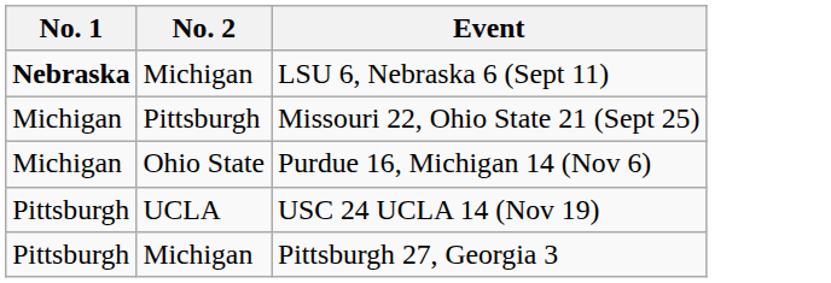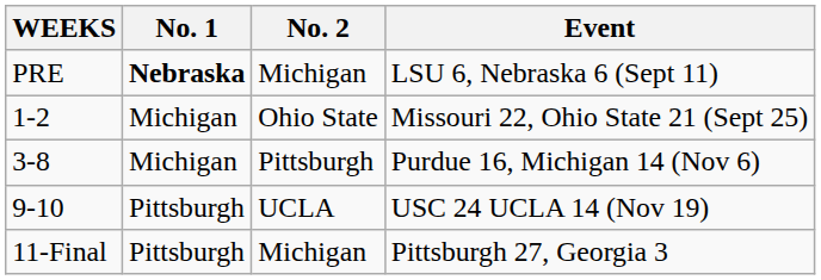+ column: WEEKS | PRE | 1-2 | 3-8 | 9-10 | 11-Final
Missouri 22, Ohio State 21 (Sept 25) | No. 2: Pittsburgh -> Ohio State
Purdue 16, Michigan 14 (Nov 6) | No. 2: Ohio State -> Pittsburgh
